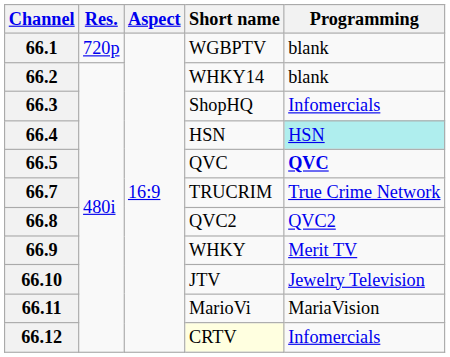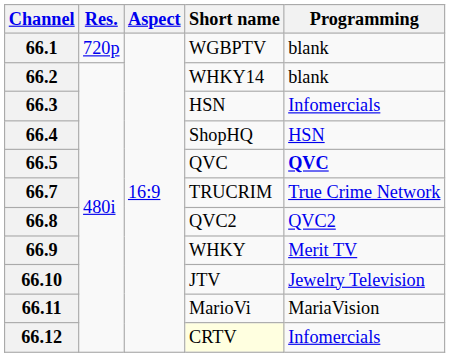66.3 | Short name: ShopHQ -> HSN
66.4 | Short name: HSN -> ShopHQ
66.4 | Programming: paleturquoise background -> no background
